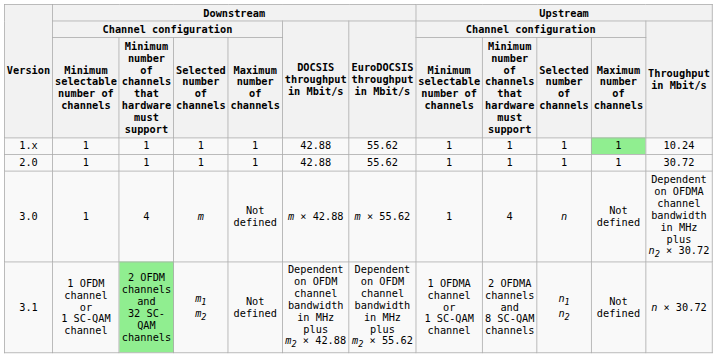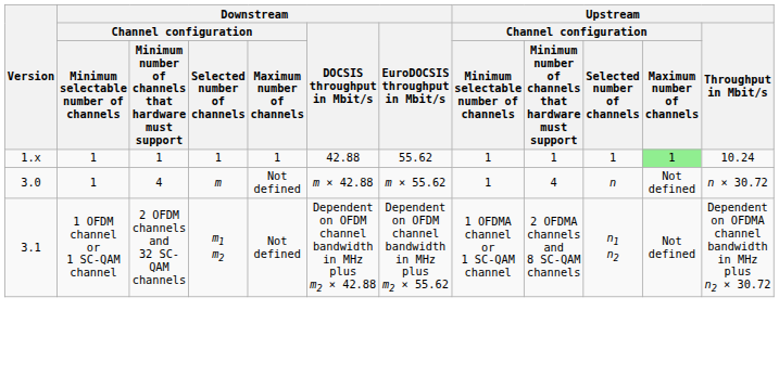- row: 2.0 | 1 | 1 | 1 | 1 | 42.88 | 55.62 | 1 | 1 | 1 | 1 | 30.72
3.0 | Upstream / Throughput in Mbit/s: Dependent on OFDMA channel bandwidth in MHz plus n2 × 30.72 -> n × 30.72
3.1 | column 3: lightgreen background -> no background
3.1 | Upstream / Throughput in Mbit/s: n × 30.72 -> Dependent on OFDMA channel bandwidth in MHz plus n2 × 30.72
